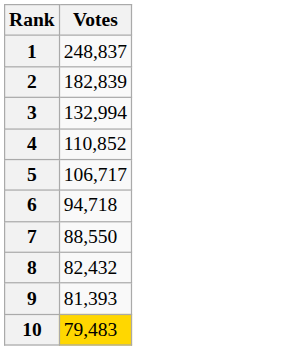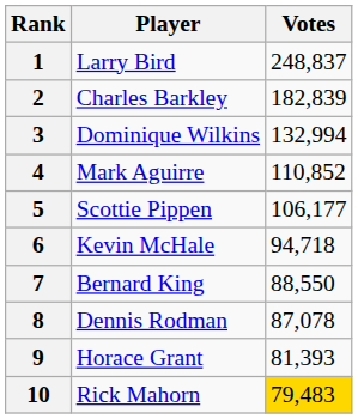+ column: Player | Larry Bird | Charles Barkley | Dominique Wilkins | Mark Aguirre | Scottie Pippen | Kevin McHale | Bernard King | Dennis Rodman | Horace Grant | Rick Mahorn
5 | Votes: 106,717 -> 106,177
8 | Votes: 82,432 -> 87,078
